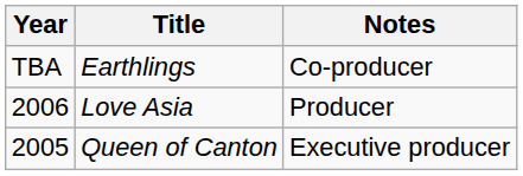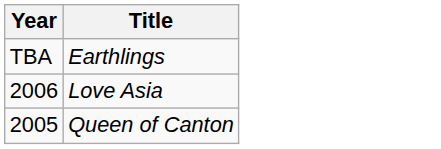- column: Notes | Co-producer | Producer | Executive producer
